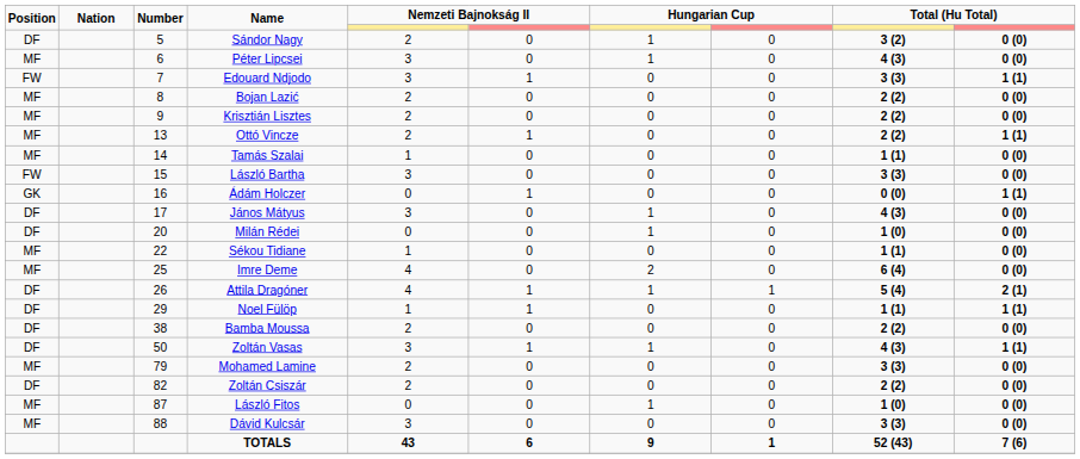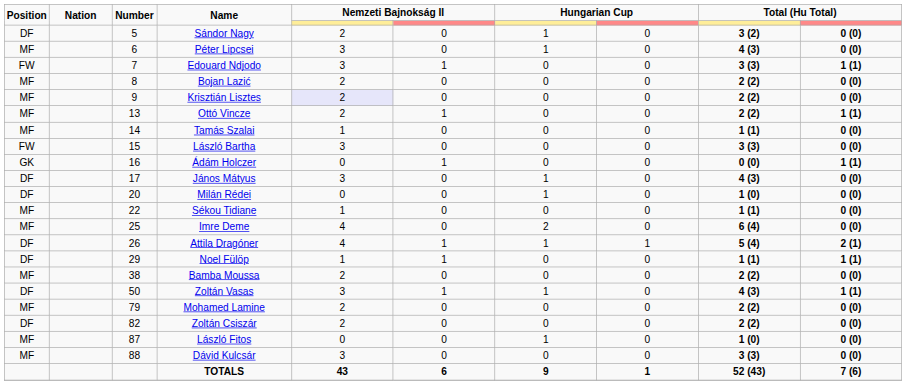Krisztián Lisztes | column 5: no background -> lavender background
Bamba Moussa | Position: DF -> MF
Mohamed Lamine | column 9: 3 (3) -> 2 (2)
